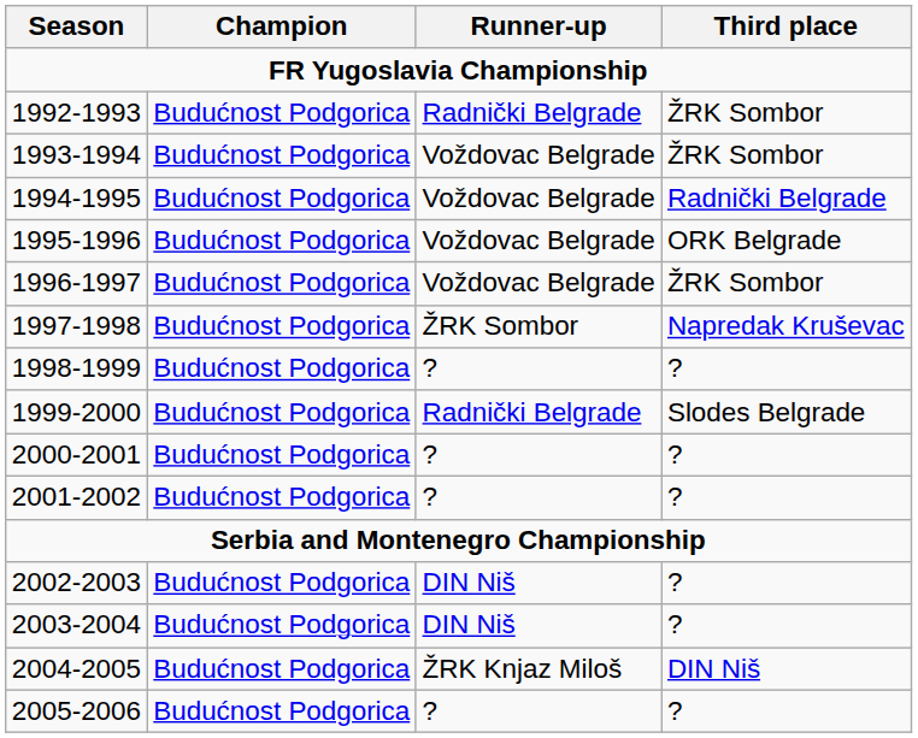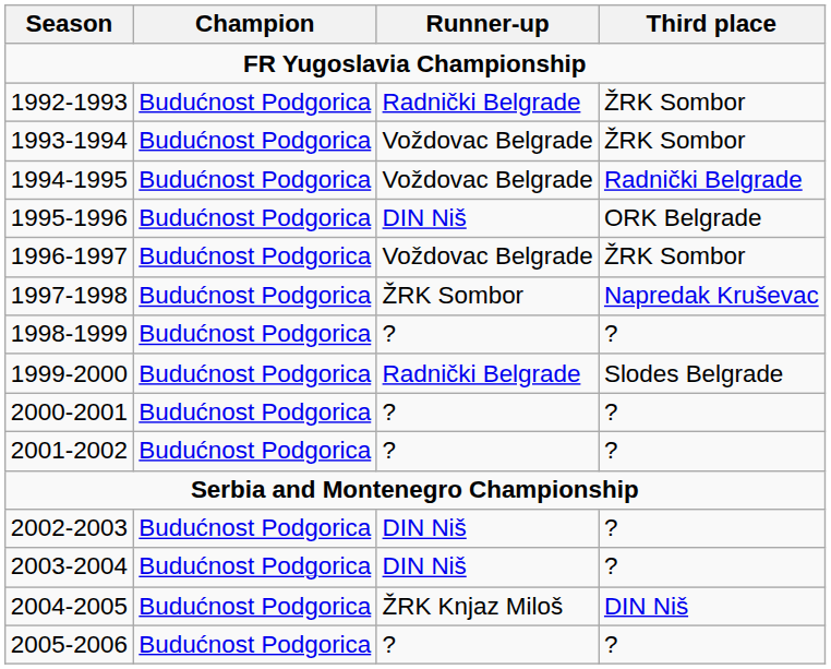1995-1996 | Runner-up: Voždovac Belgrade -> DIN Niš
